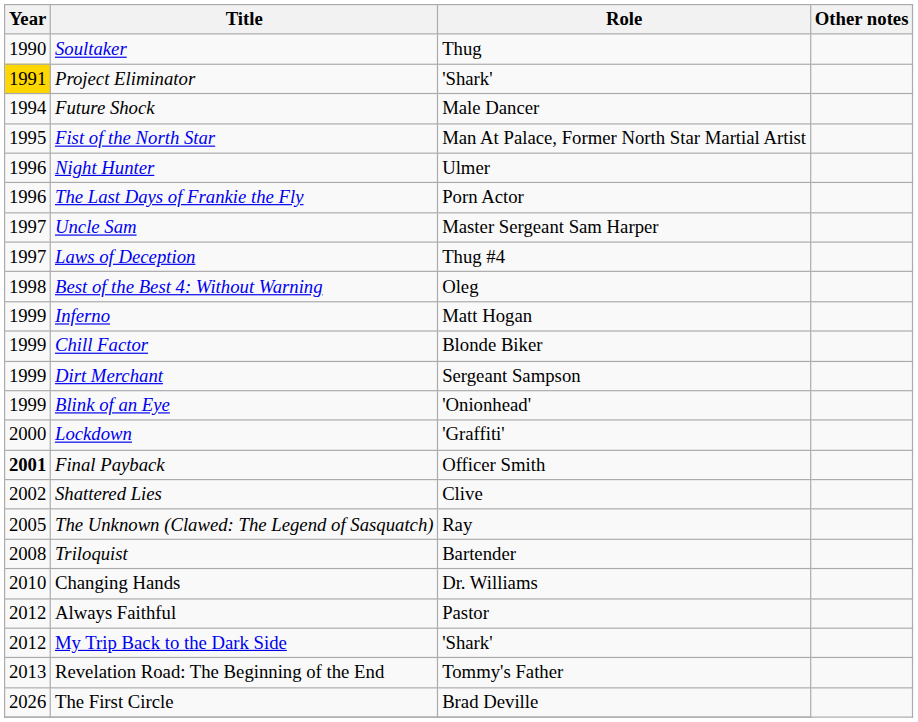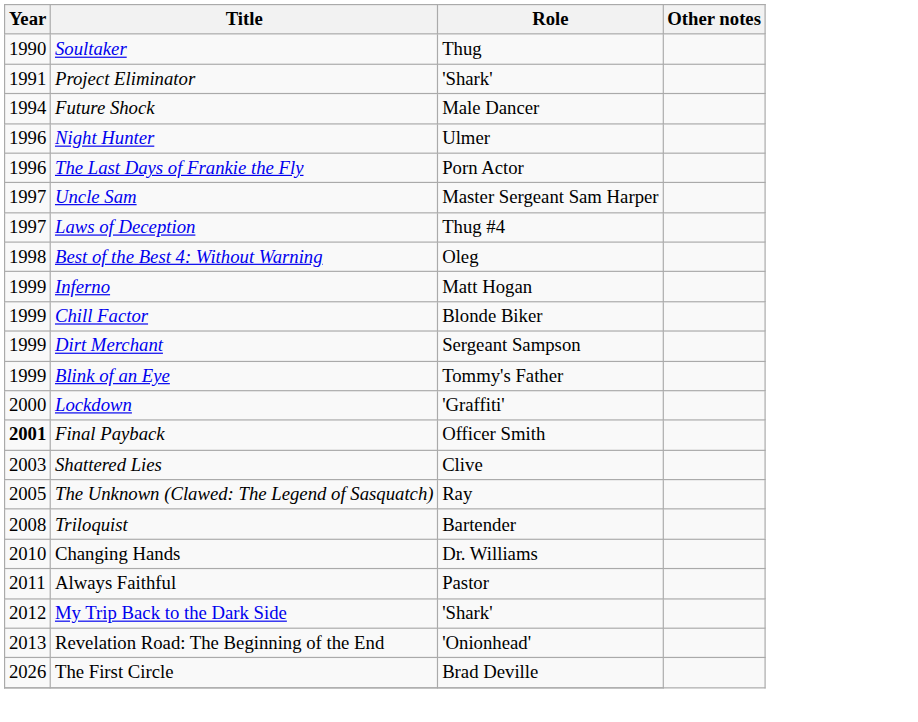Project Eliminator | Year: gold background -> no background
- row: 1995 | Fist of the North Star | Man At Palace, Former North Star Martial Artist
Blink of an Eye | Role: 'Onionhead' -> Tommy's Father
Shattered Lies | Year: 2002 -> 2003
Always Faithful | Year: 2012 -> 2011
Revelation Road: The Beginning of the End | Role: Tommy's Father -> 'Onionhead'
